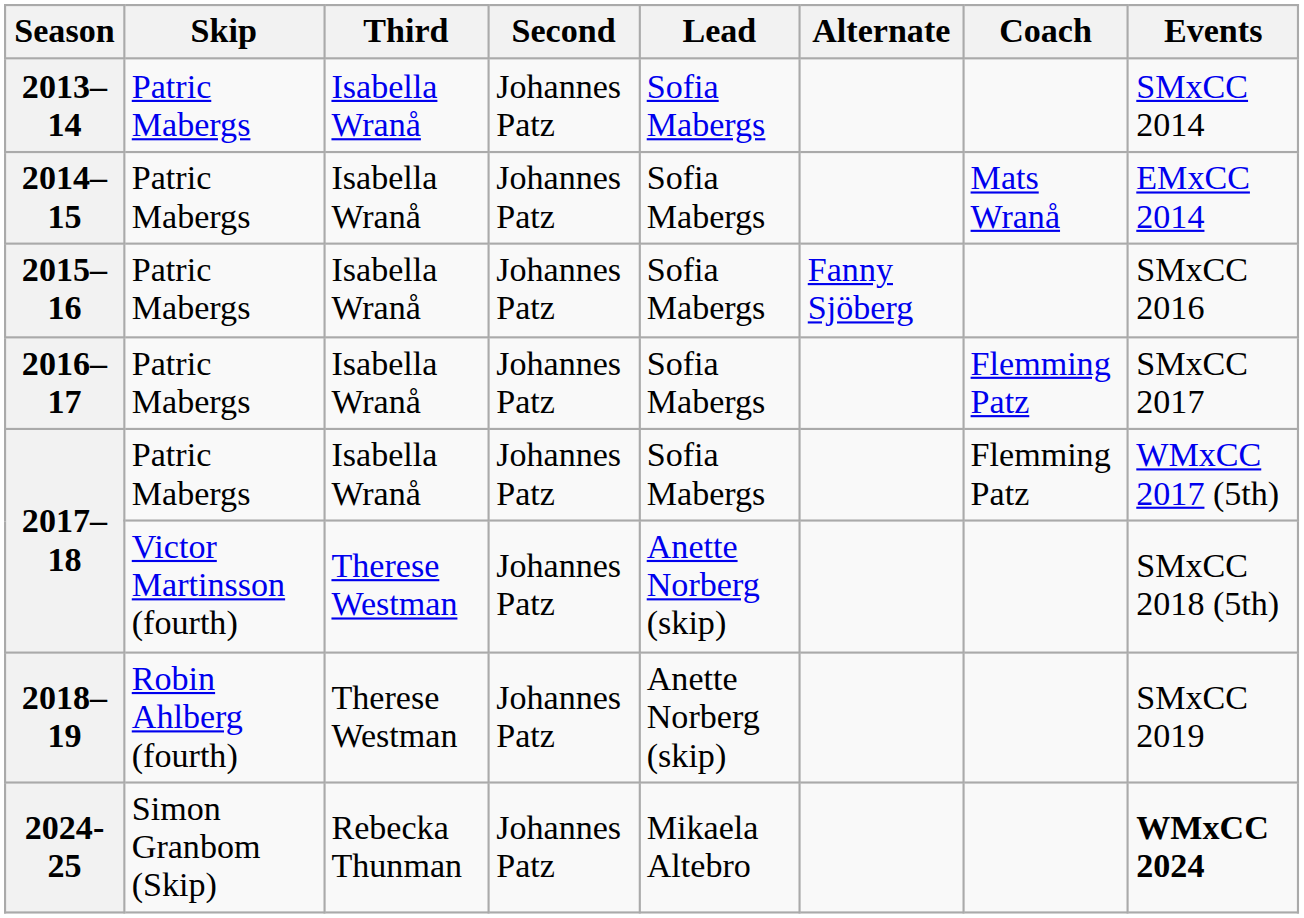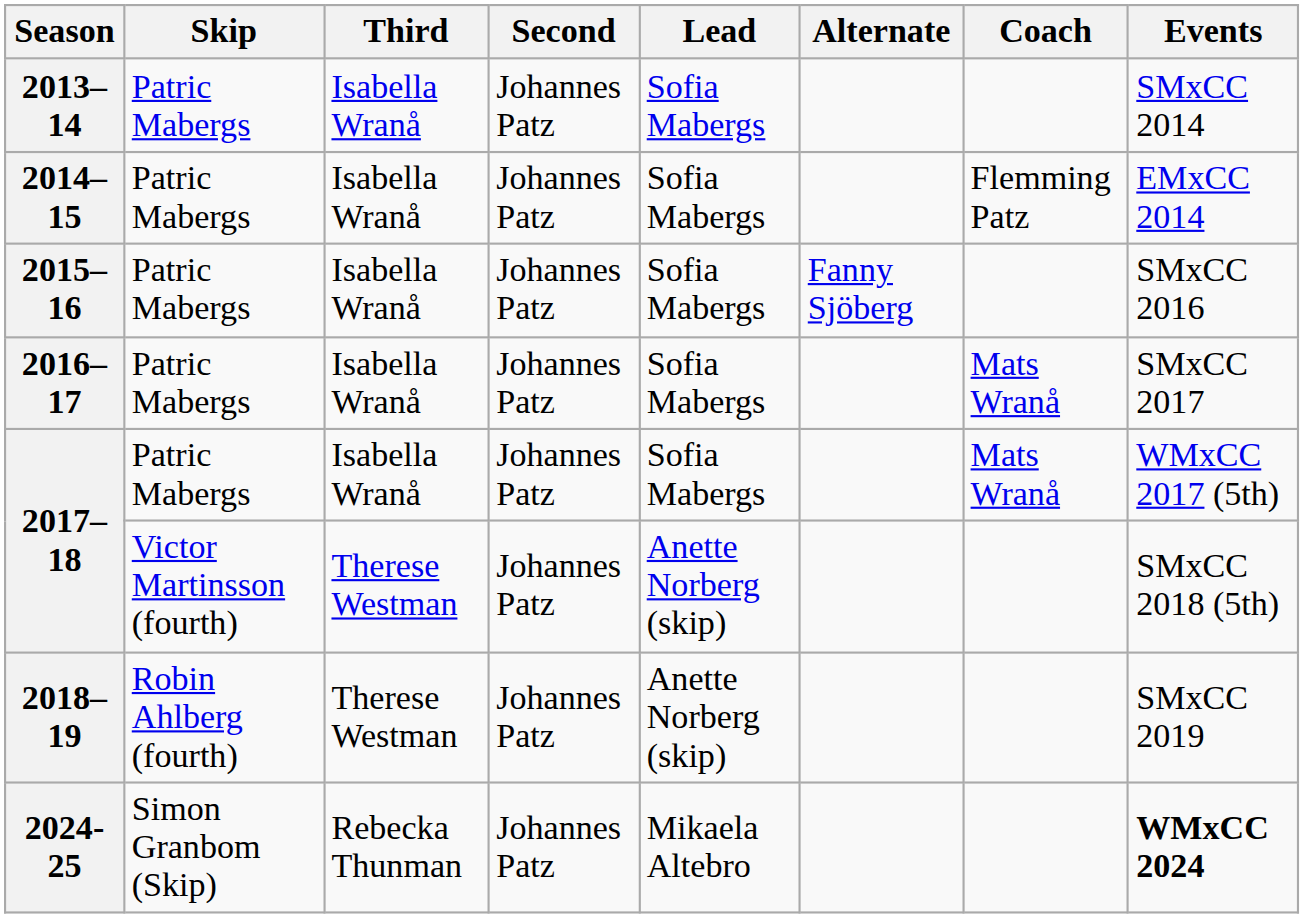2014–15 | Coach: Mats Wranå -> Flemming Patz
2016–17 | Coach: Flemming Patz -> Mats Wranå
2017–18 / Patric Mabergs | Coach: Flemming Patz -> Mats Wranå
